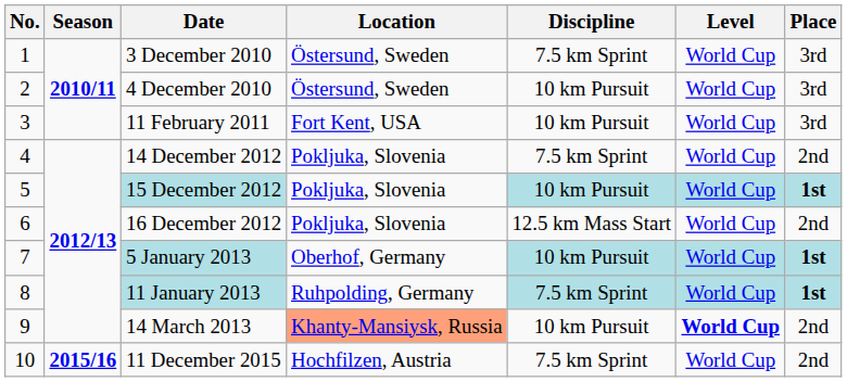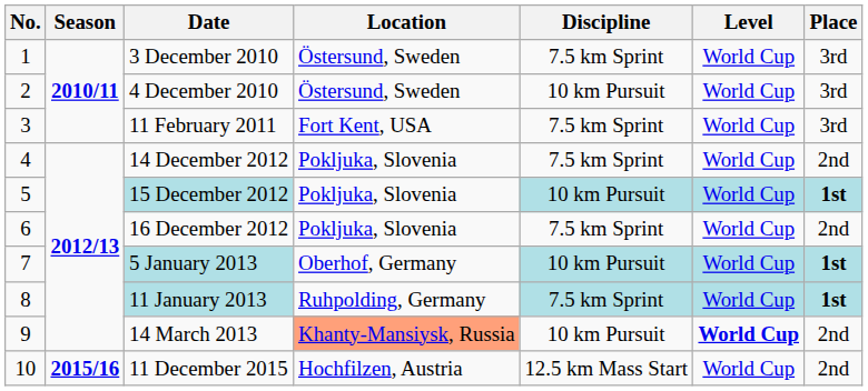11 February 2011 | Discipline: 10 km Pursuit -> 7.5 km Sprint
16 December 2012 | Discipline: 12.5 km Mass Start -> 7.5 km Sprint
11 December 2015 | Discipline: 7.5 km Sprint -> 12.5 km Mass Start
